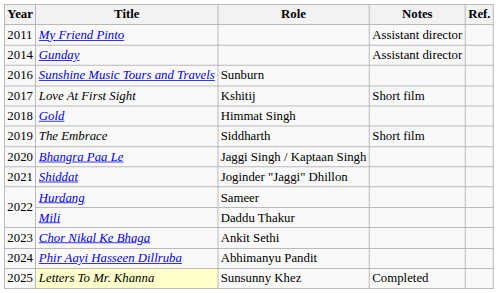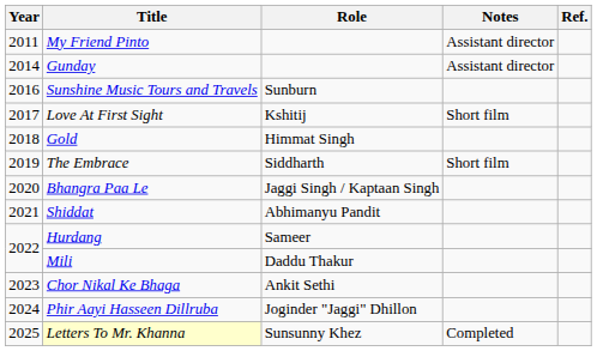Shiddat | Role: Joginder "Jaggi" Dhillon -> Abhimanyu Pandit
Phir Aayi Hasseen Dillruba | Role: Abhimanyu Pandit -> Joginder "Jaggi" Dhillon
